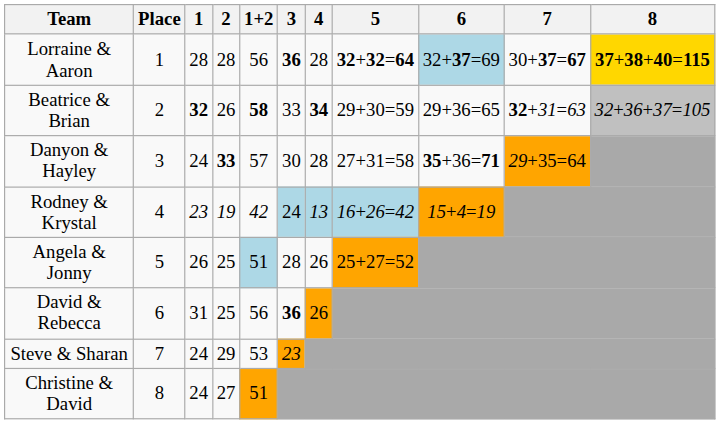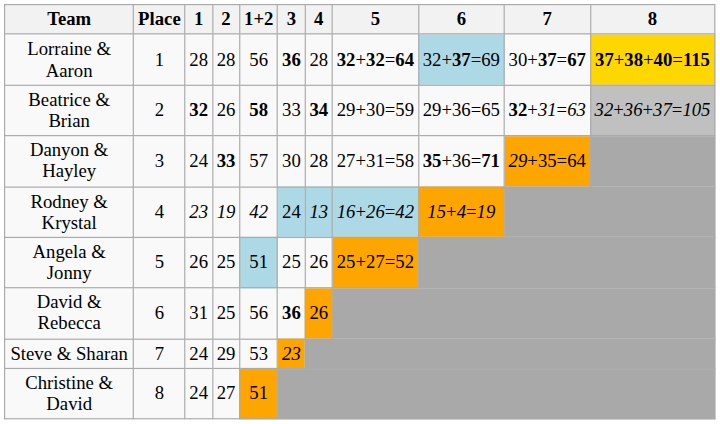Angela & Jonny | 3: 28 -> 25
